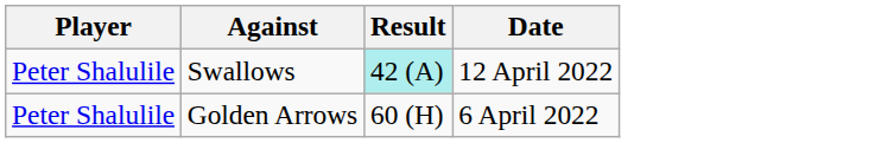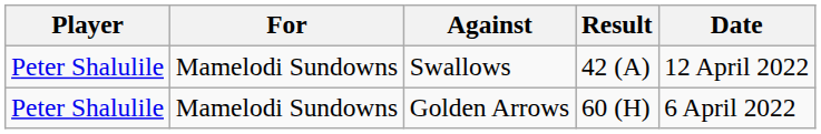+ column: For | Mamelodi Sundowns | Mamelodi Sundowns
Swallows | Result: paleturquoise background -> no background
